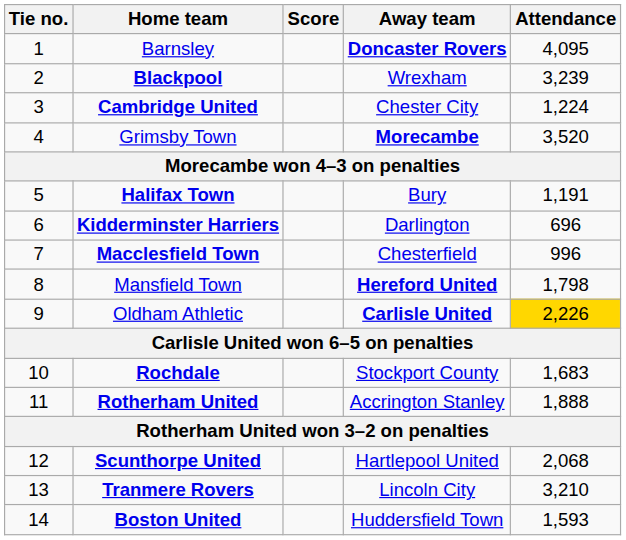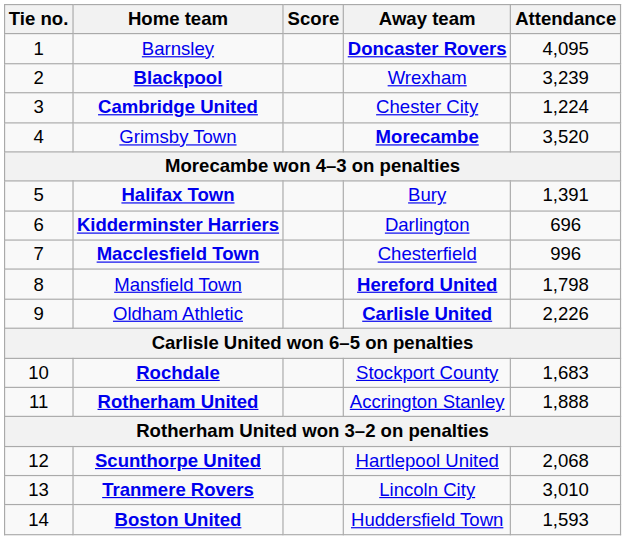Halifax Town | Attendance: 1,191 -> 1,391
Oldham Athletic | Attendance: gold background -> no background
Tranmere Rovers | Attendance: 3,210 -> 3,010
